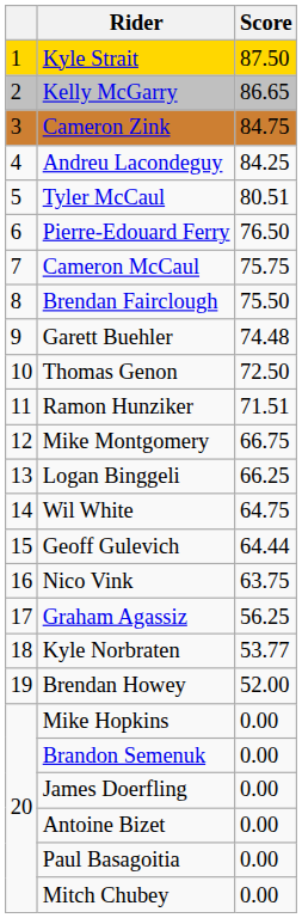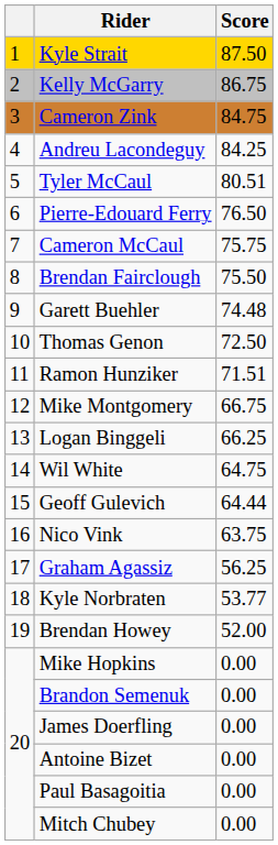Kelly McGarry | Score: 86.65 -> 86.75
